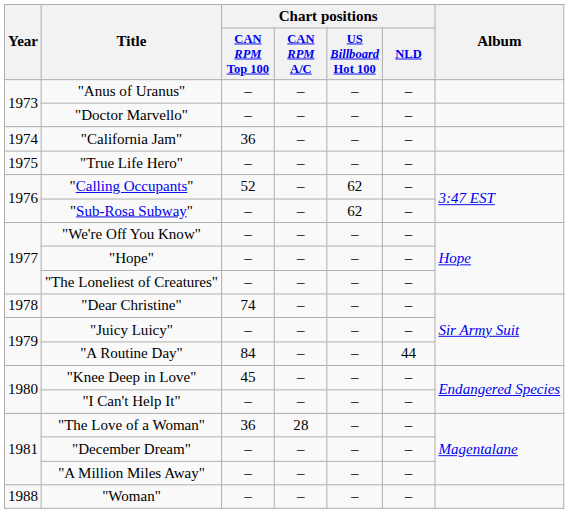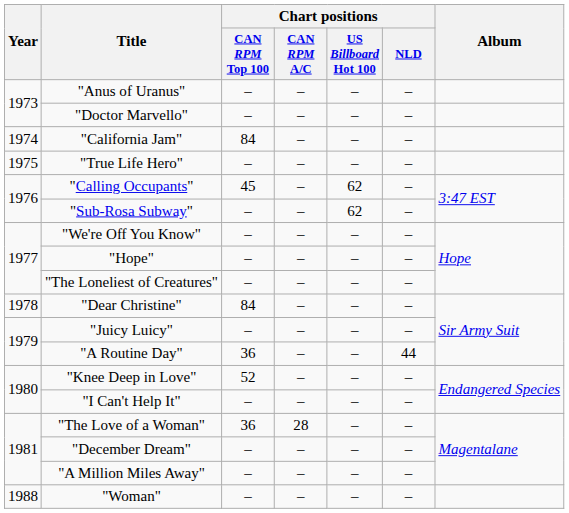"California Jam" | Chart positions / CAN RPM Top 100: 36 -> 84
"Calling Occupants" | Chart positions / CAN RPM Top 100: 52 -> 45
"Dear Christine" | Chart positions / CAN RPM Top 100: 74 -> 84
"A Routine Day" | Chart positions / CAN RPM Top 100: 84 -> 36
"Knee Deep in Love" | Chart positions / CAN RPM Top 100: 45 -> 52
